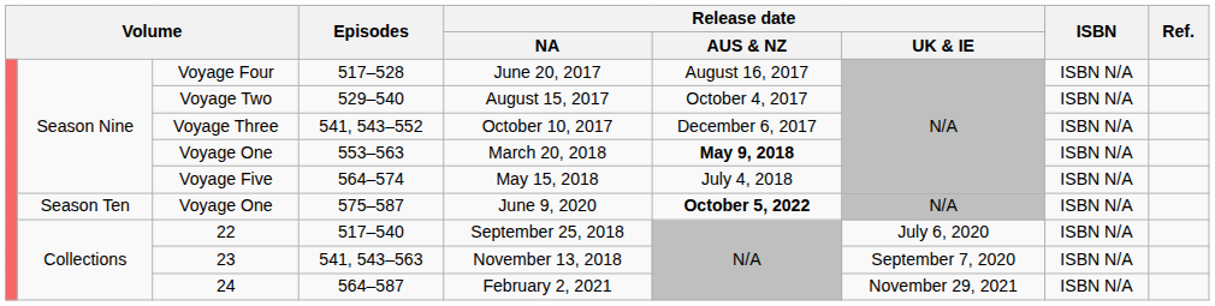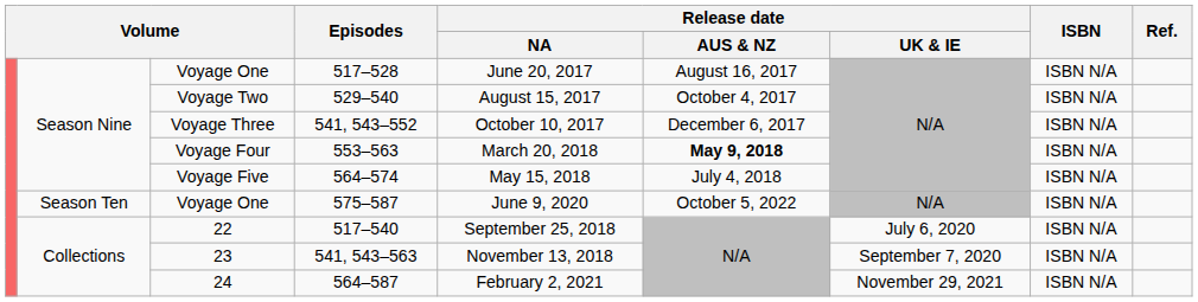517–528 | column 3: Voyage Four -> Voyage One
553–563 | column 3: Voyage One -> Voyage Four
575–587 | Release date / AUS & NZ: bold -> normal
